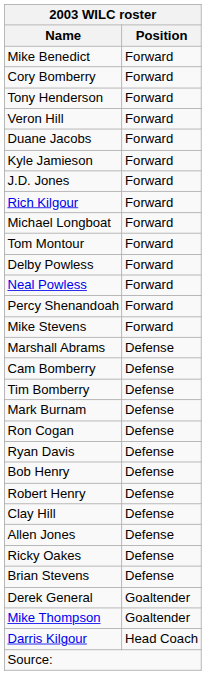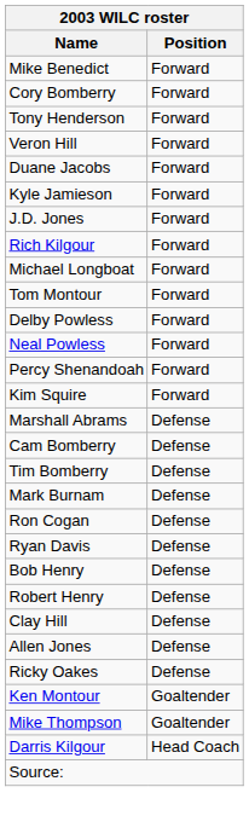+ row: Kim Squire | Forward
- row: Mike Stevens | Forward
- row: Brian Stevens | Defense
- row: Derek General | Goaltender
+ row: Ken Montour | Goaltender
